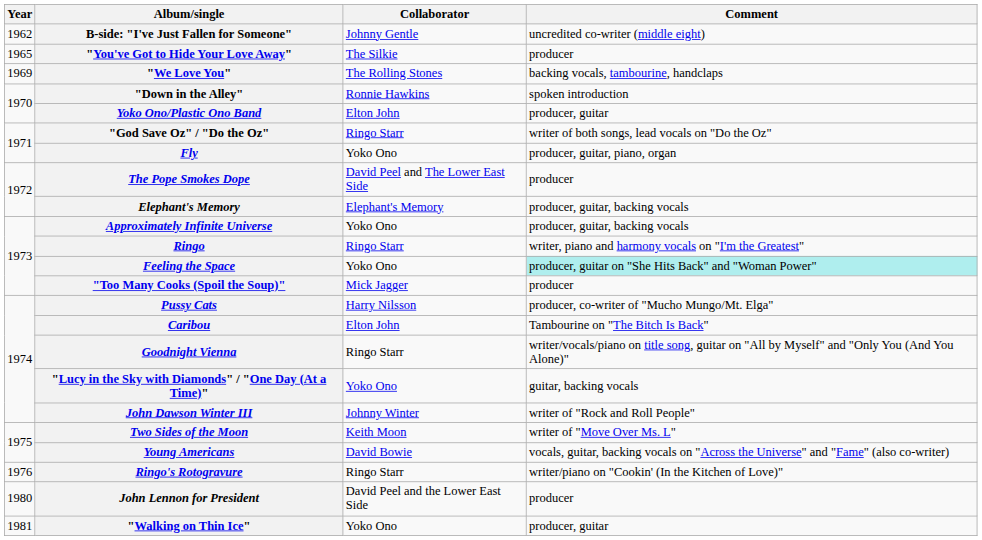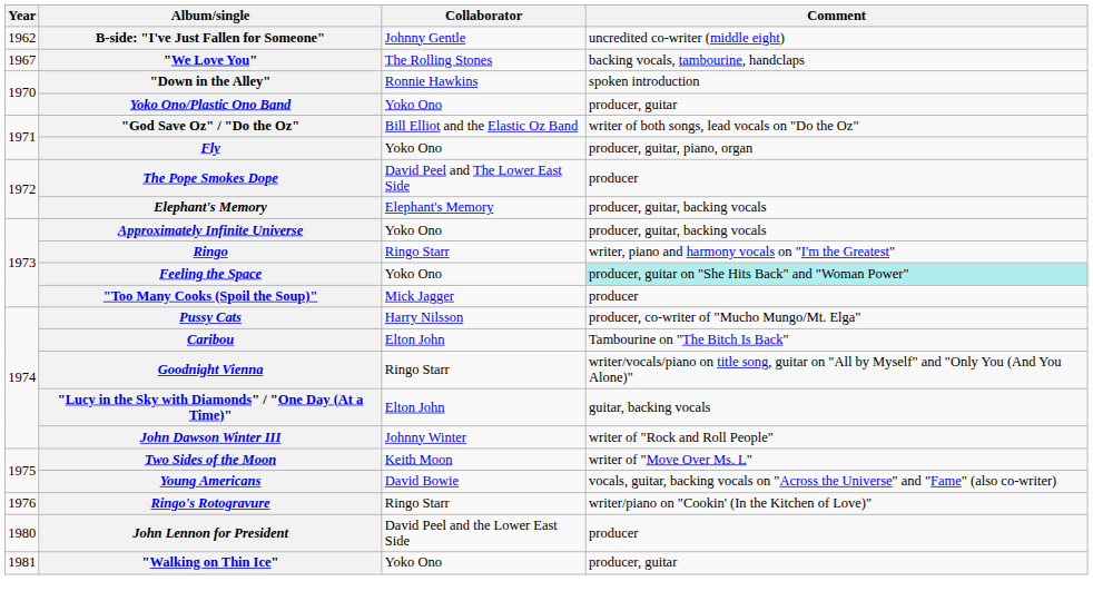- row: 1965 | "You've Got to Hide Your Love Away" | The Silkie | producer
"We Love You" | Year: 1969 -> 1967
Yoko Ono/Plastic Ono Band | Collaborator: Elton John -> Yoko Ono
"God Save Oz" / "Do the Oz" | Collaborator: Ringo Starr -> Bill Elliot and the Elastic Oz Band
"Lucy in the Sky with Diamonds" / "One Day (At a Time)" | Collaborator: Yoko Ono -> Elton John
